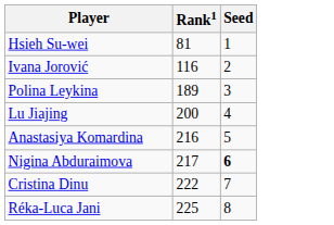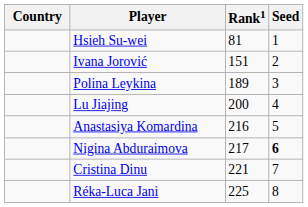+ column: Country
Ivana Jorović | Rank1: 116 -> 151
Cristina Dinu | Rank1: 222 -> 221
